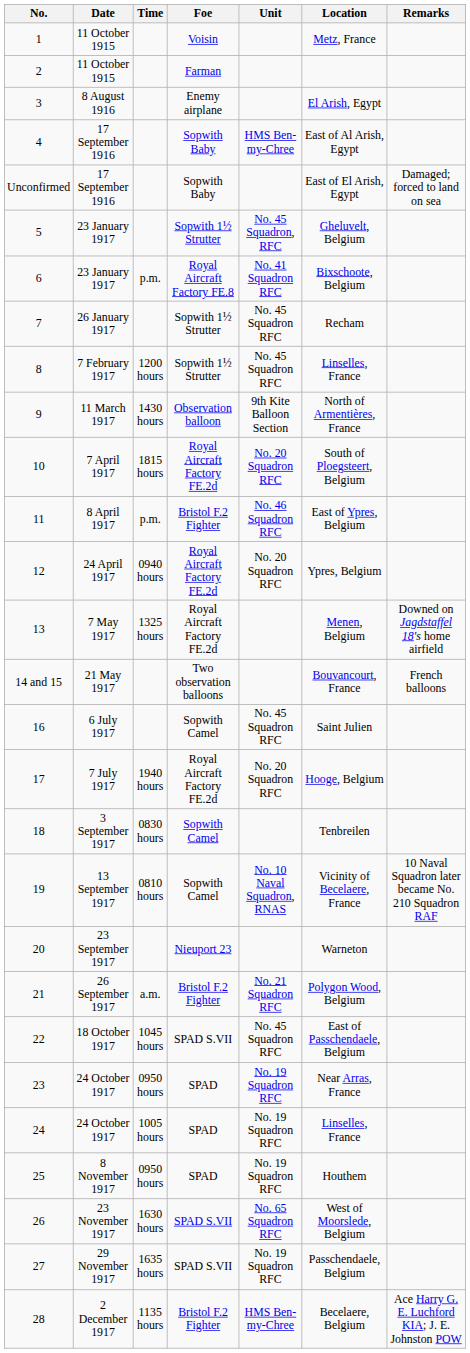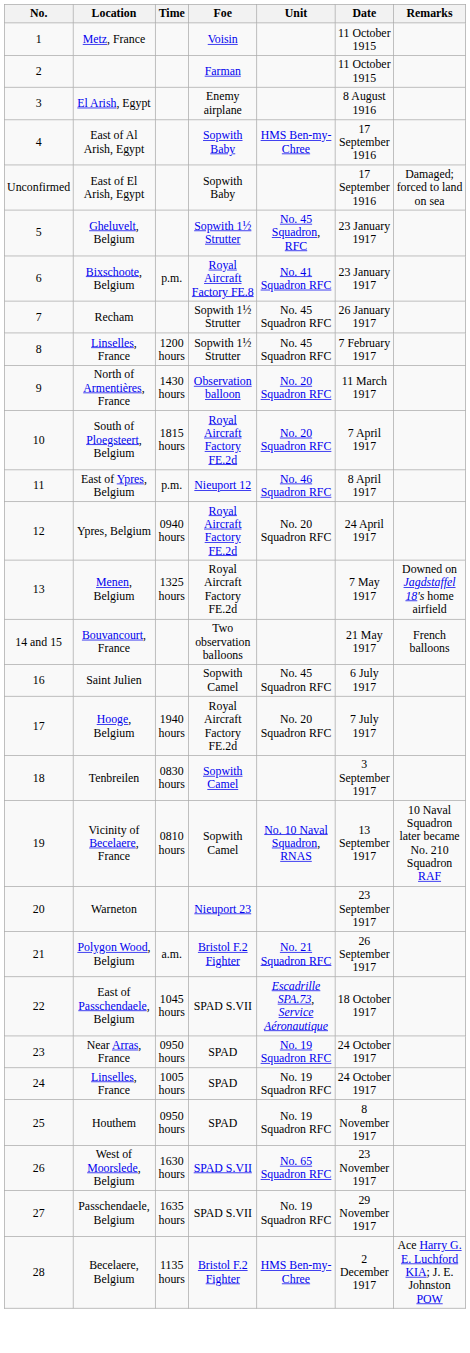columns swapped: Date <-> Location
9 | Unit: 9th Kite Balloon Section -> No. 20 Squadron RFC
11 | Foe: Bristol F.2 Fighter -> Nieuport 12
22 | Unit: No. 45 Squadron RFC -> Escadrille SPA.73, Service Aéronautique
